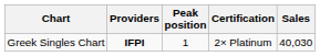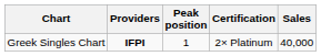Greek Singles Chart | Sales: 40,030 -> 40,000
